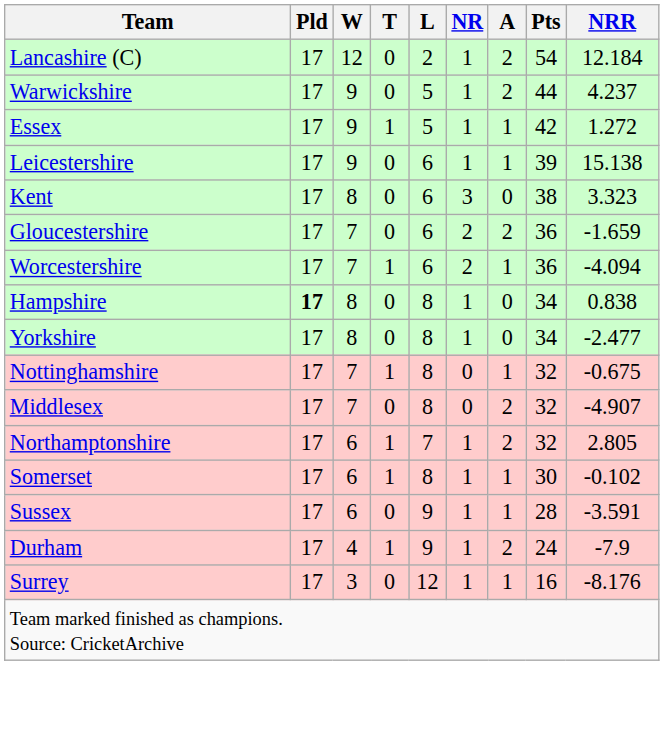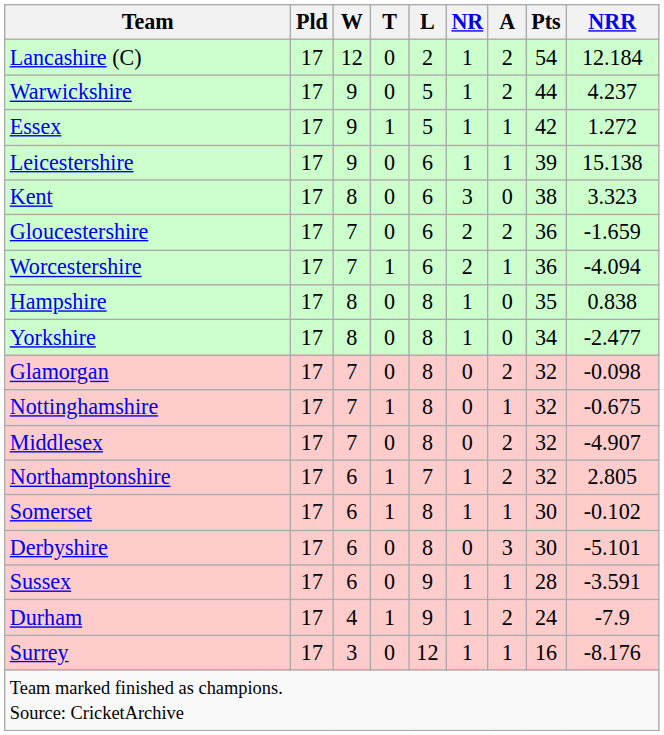Hampshire | Pld: bold -> normal
Hampshire | Pts: 34 -> 35
+ row: Glamorgan | 17 | 7 | 0 | 8 | 0 | 2 | 32 | -0.098
+ row: Derbyshire | 17 | 6 | 0 | 8 | 0 | 3 | 30 | -5.101
